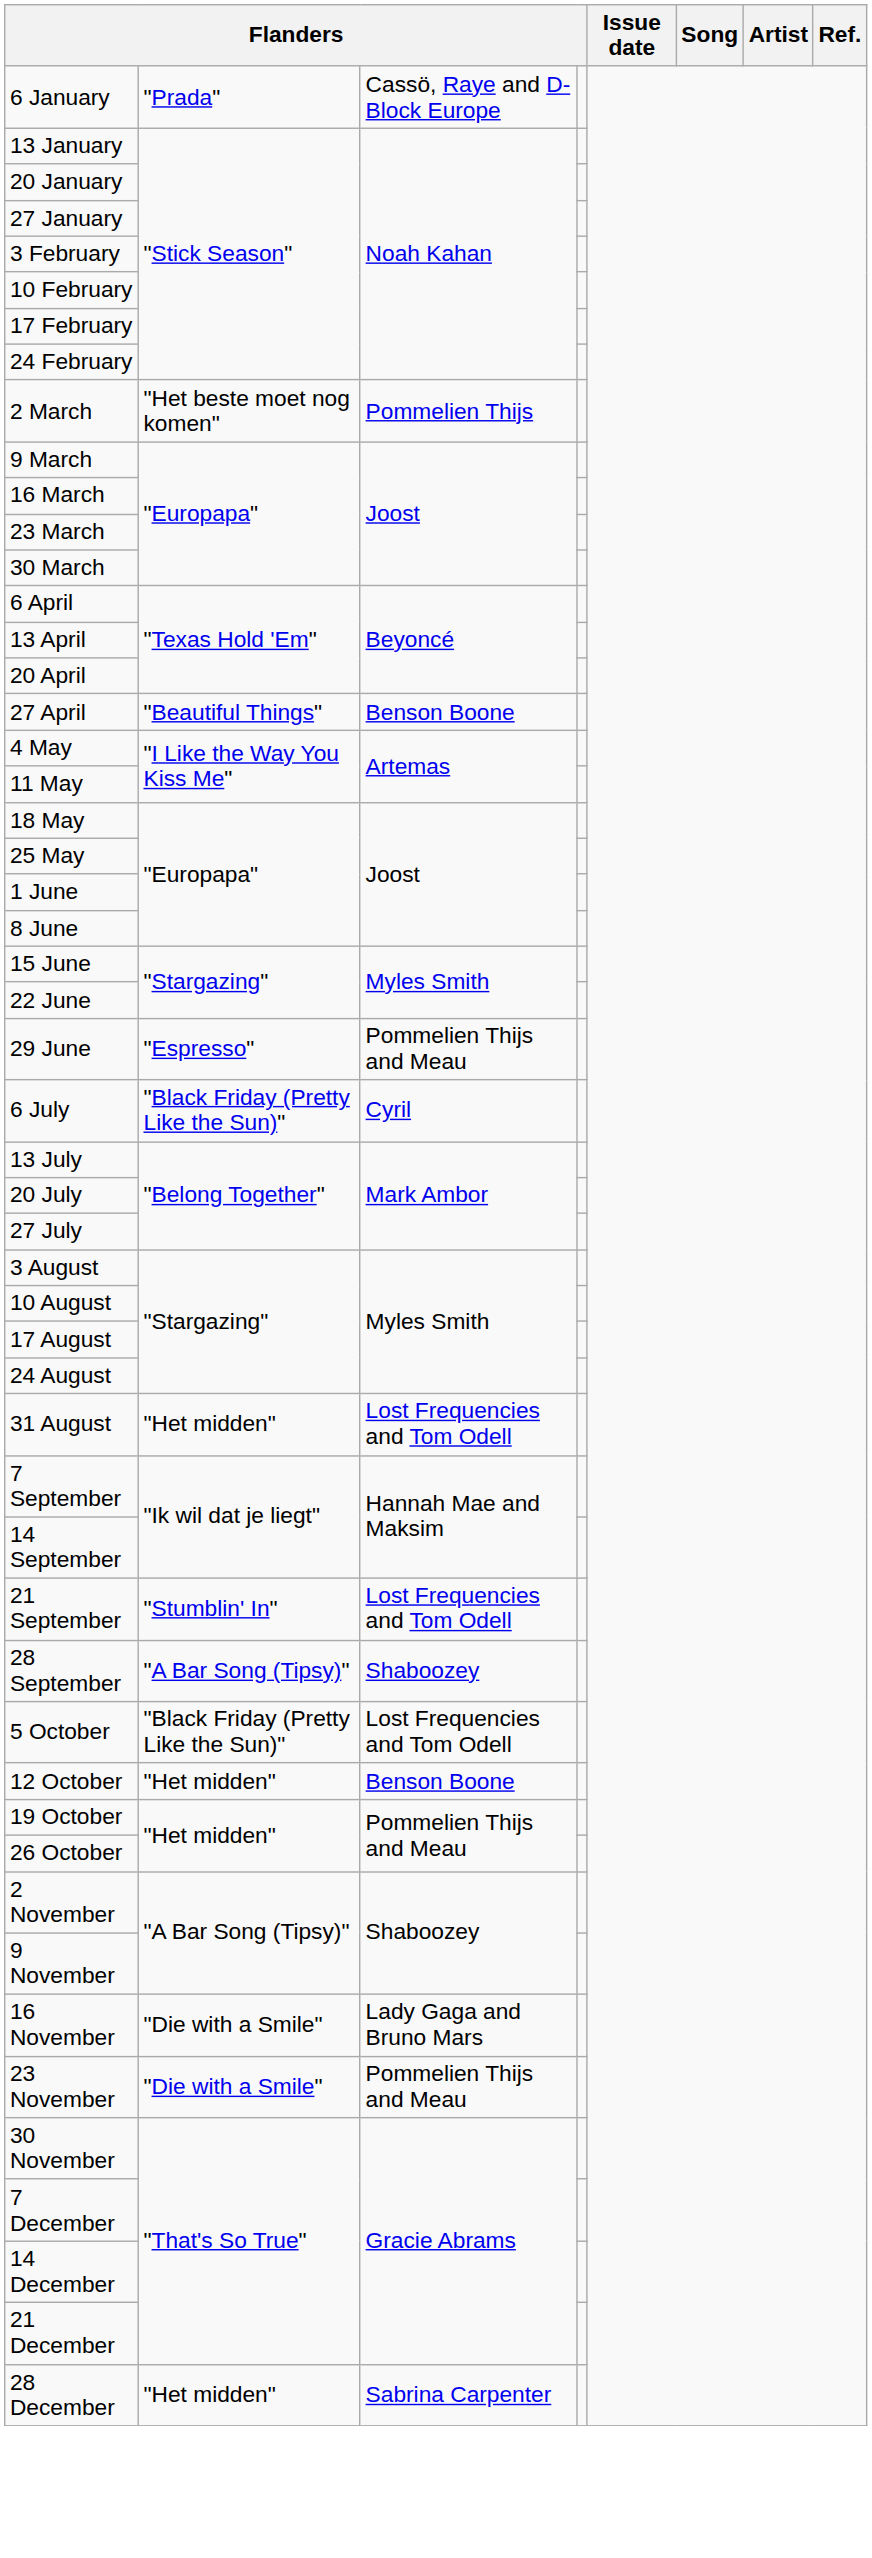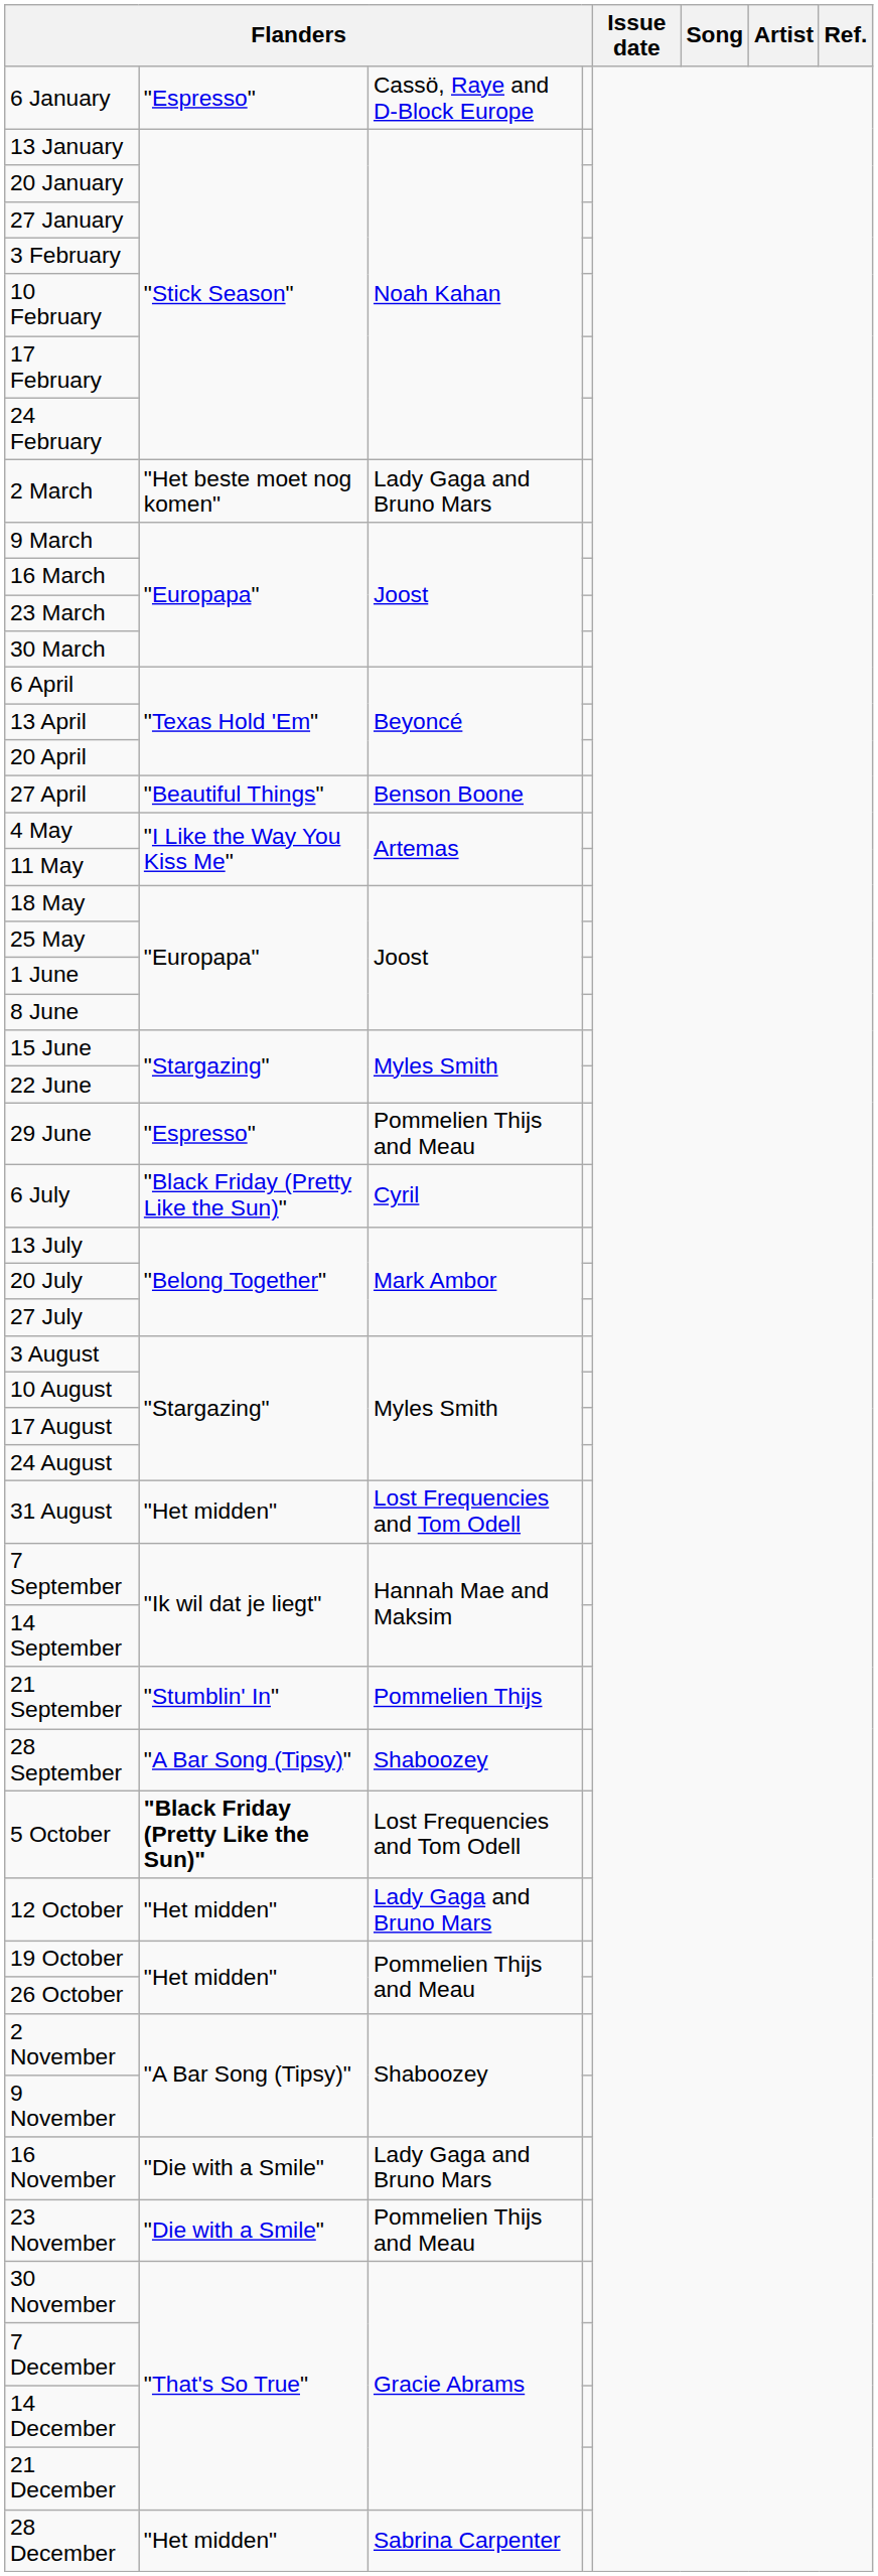6 January | column 2: "Prada" -> "Espresso"
2 March | column 3: Pommelien Thijs -> Lady Gaga and Bruno Mars
21 September | column 3: Lost Frequencies and Tom Odell -> Pommelien Thijs
5 October | column 2: normal -> bold
12 October | column 3: Benson Boone -> Lady Gaga and Bruno Mars
